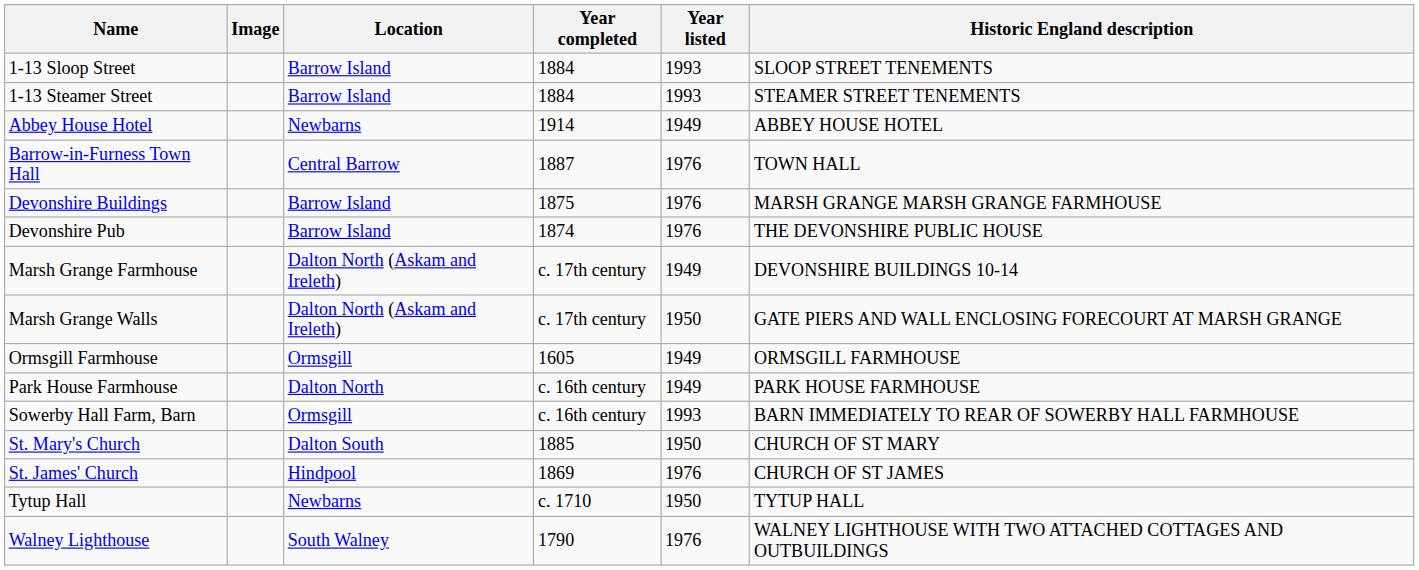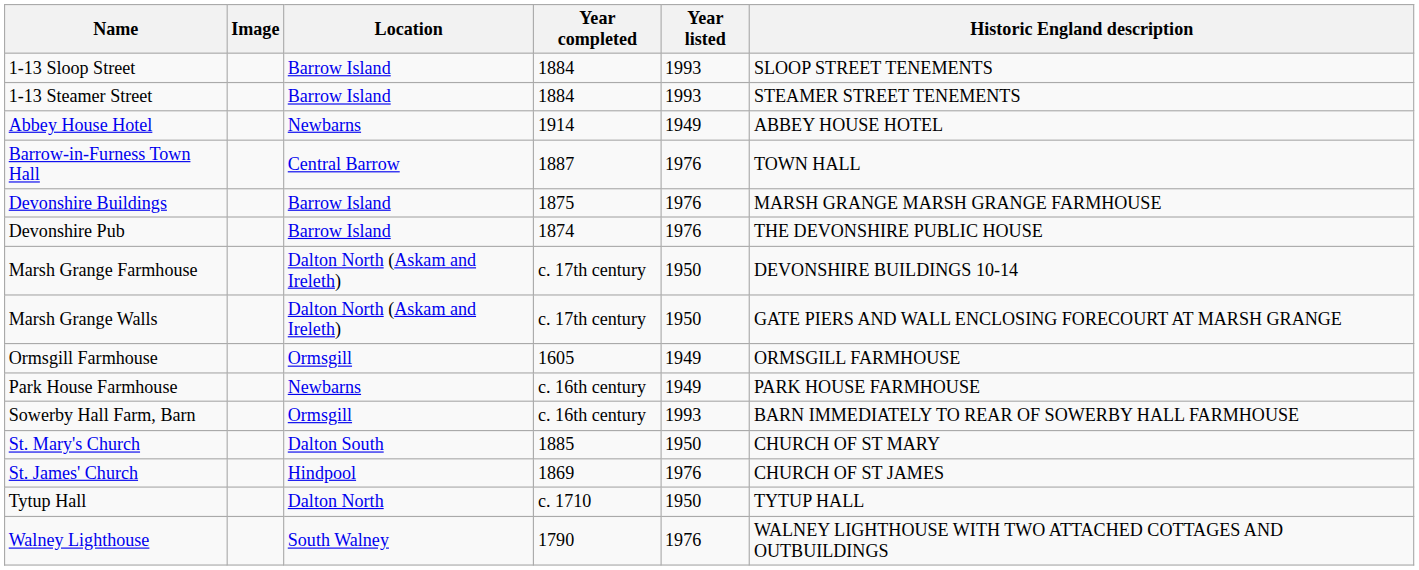Marsh Grange Farmhouse | Year listed: 1949 -> 1950
Park House Farmhouse | Location: Dalton North -> Newbarns
Tytup Hall | Location: Newbarns -> Dalton North
